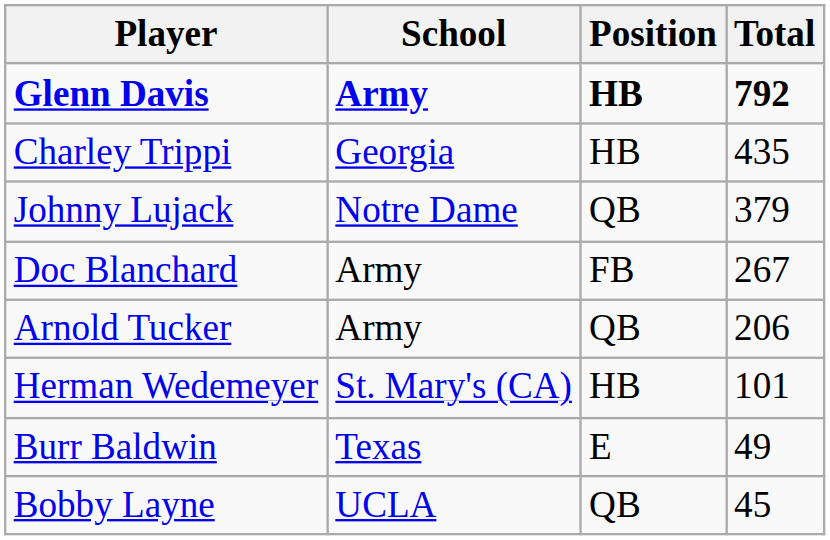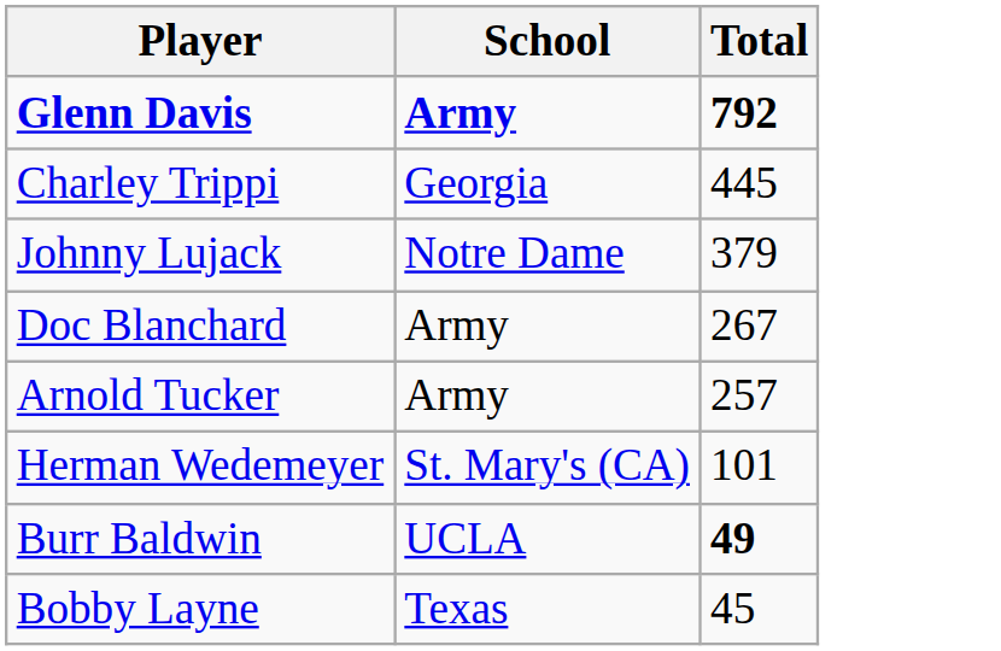- column: Position | HB | HB | QB | FB | QB | HB | E | QB
Charley Trippi | Total: 435 -> 445
Arnold Tucker | Total: 206 -> 257
Burr Baldwin | School: Texas -> UCLA
Burr Baldwin | Total: normal -> bold
Bobby Layne | School: UCLA -> Texas
